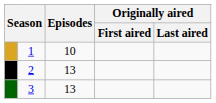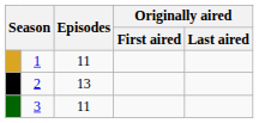1 | Episodes: 10 -> 11
3 | Episodes: 13 -> 11
